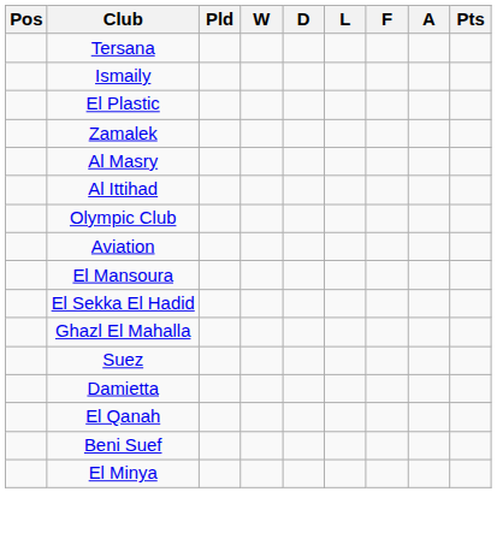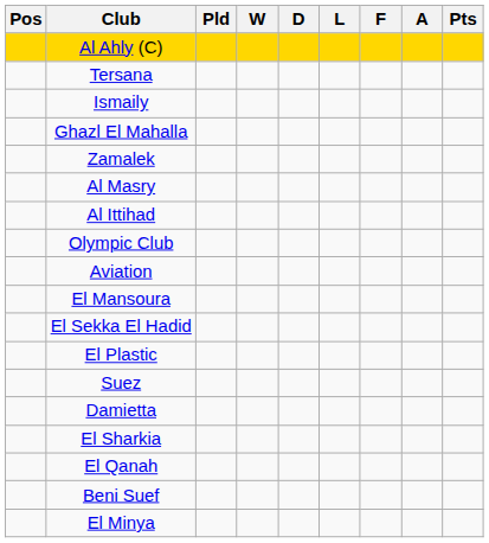+ row: Al Ahly (C)
rows swapped: Ghazl El Mahalla <-> El Plastic
+ row: El Sharkia
